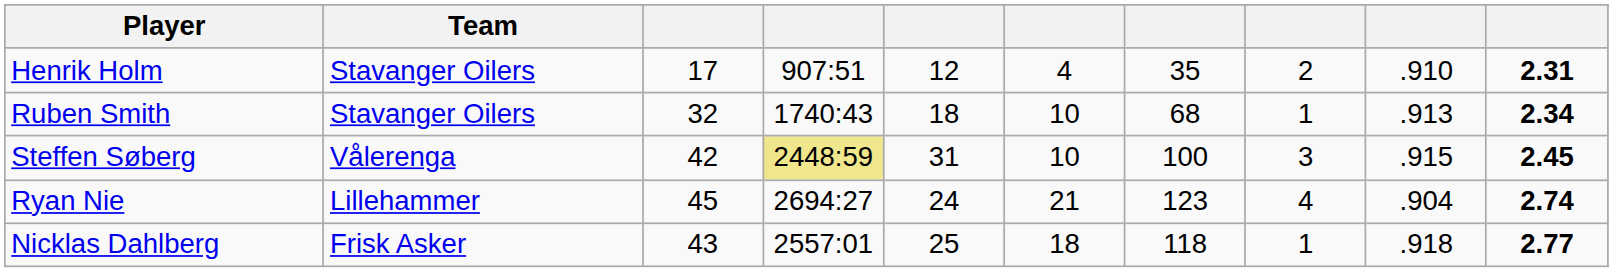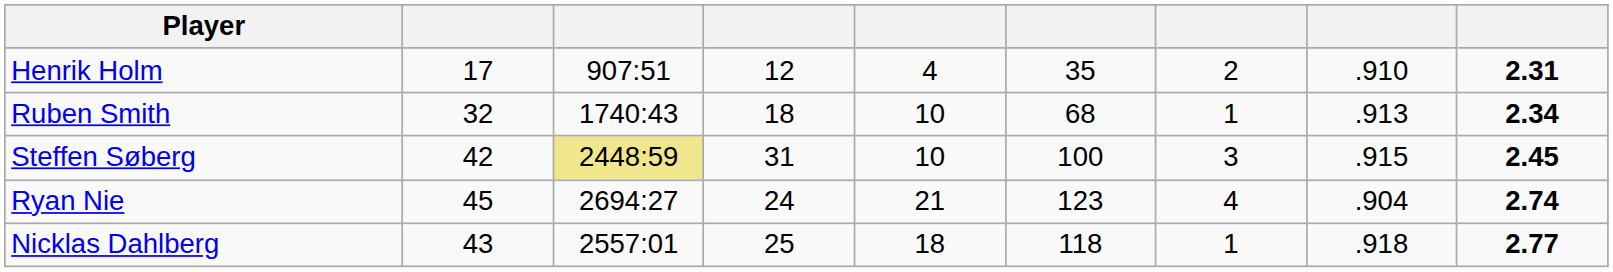- column: Team | Stavanger Oilers | Stavanger Oilers | Vålerenga | Lillehammer | Frisk Asker
